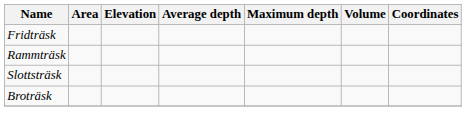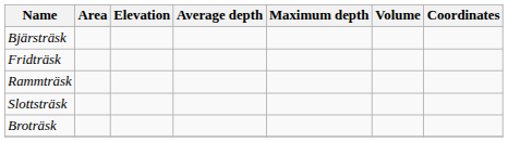+ row: Bjärsträsk
